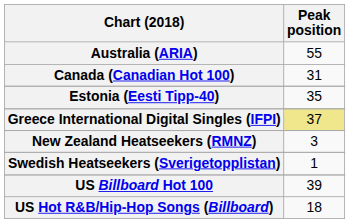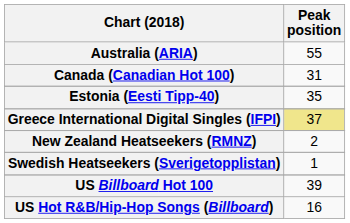New Zealand Heatseekers (RMNZ) | Peak position: 3 -> 2
US Hot R&B/Hip-Hop Songs (Billboard) | Peak position: 18 -> 16
